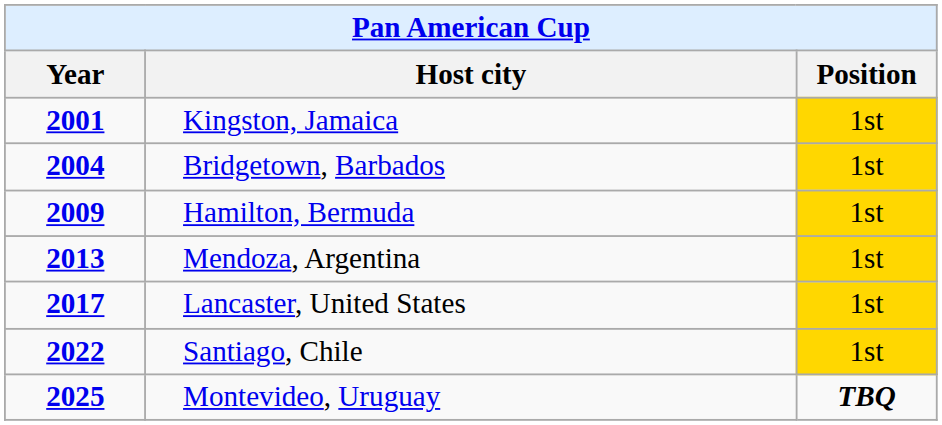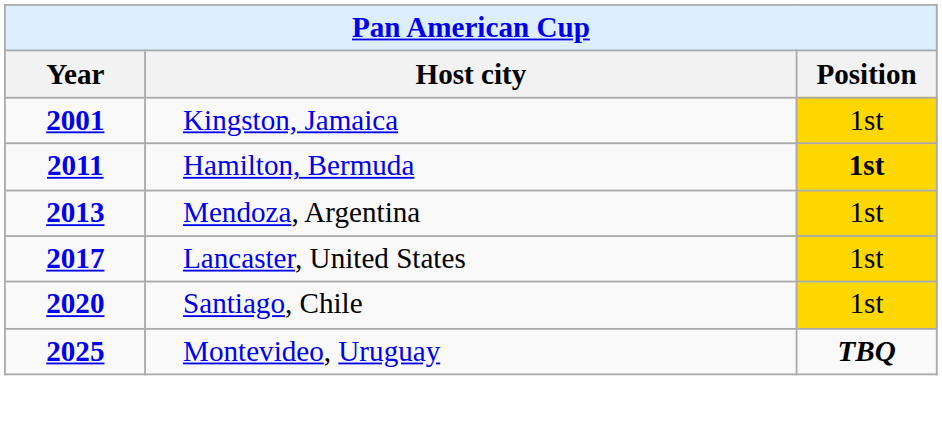- row: 2004 | Bridgetown, Barbados | 1st
Hamilton, Bermuda | Year: 2009 -> 2011
Hamilton, Bermuda | Position: normal -> bold
Santiago, Chile | Year: 2022 -> 2020
